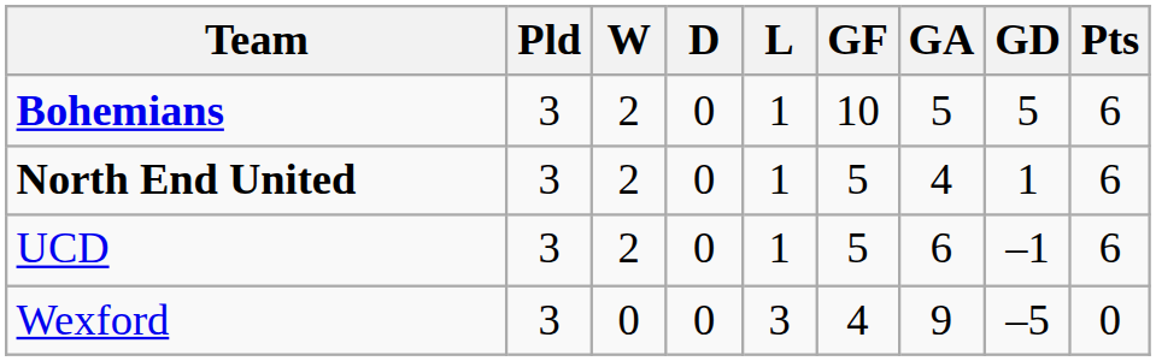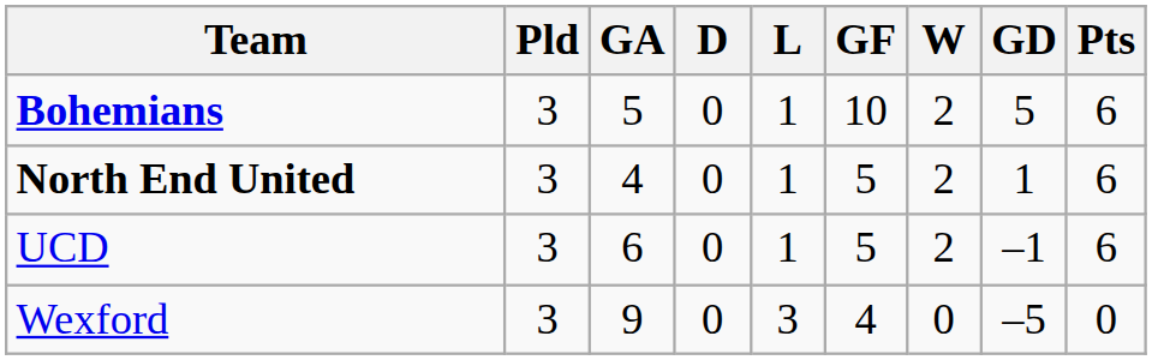columns swapped: W <-> GA
